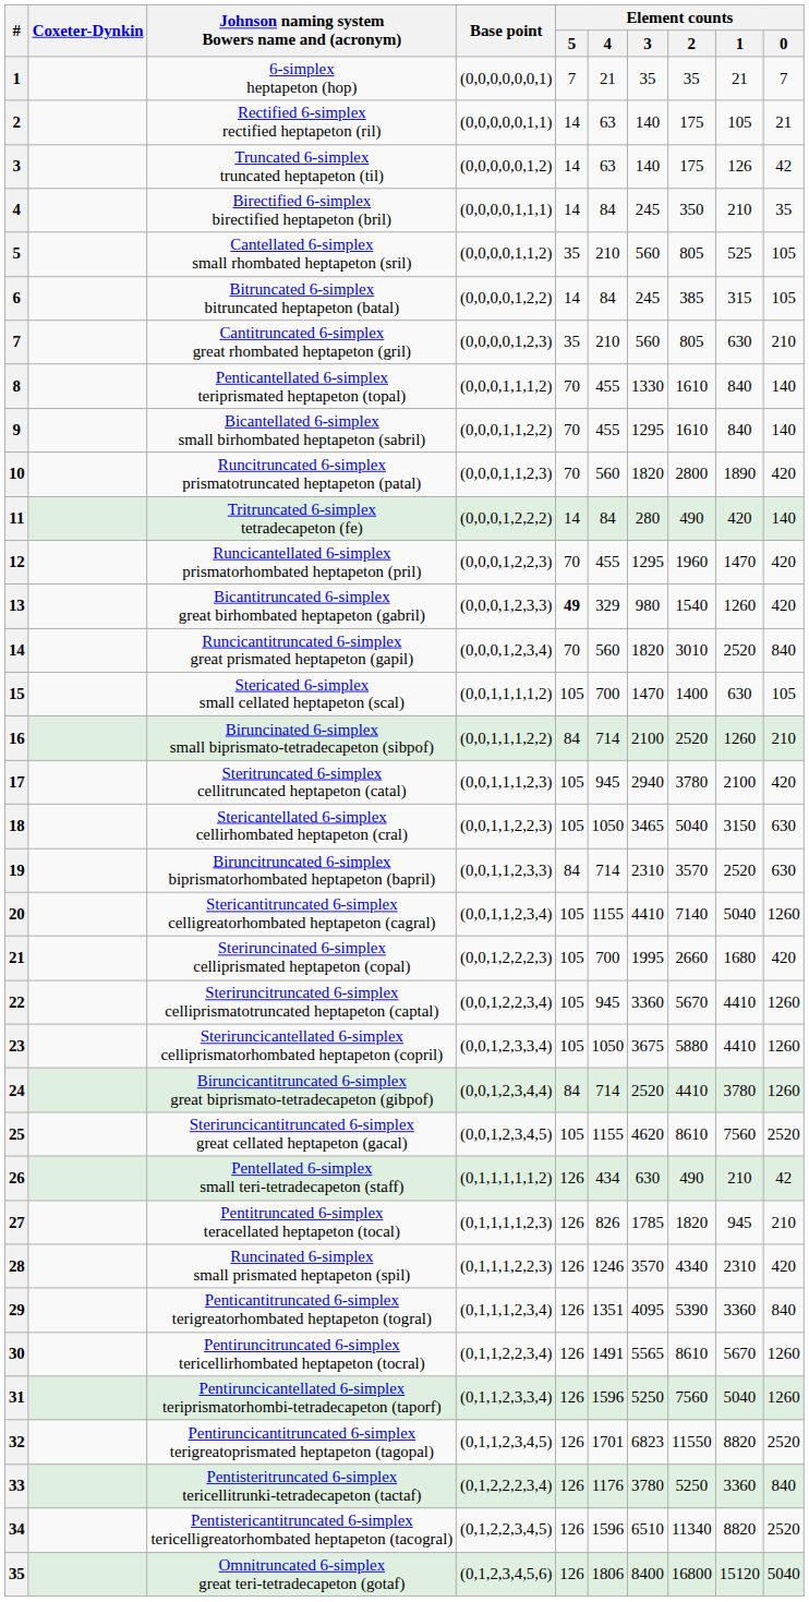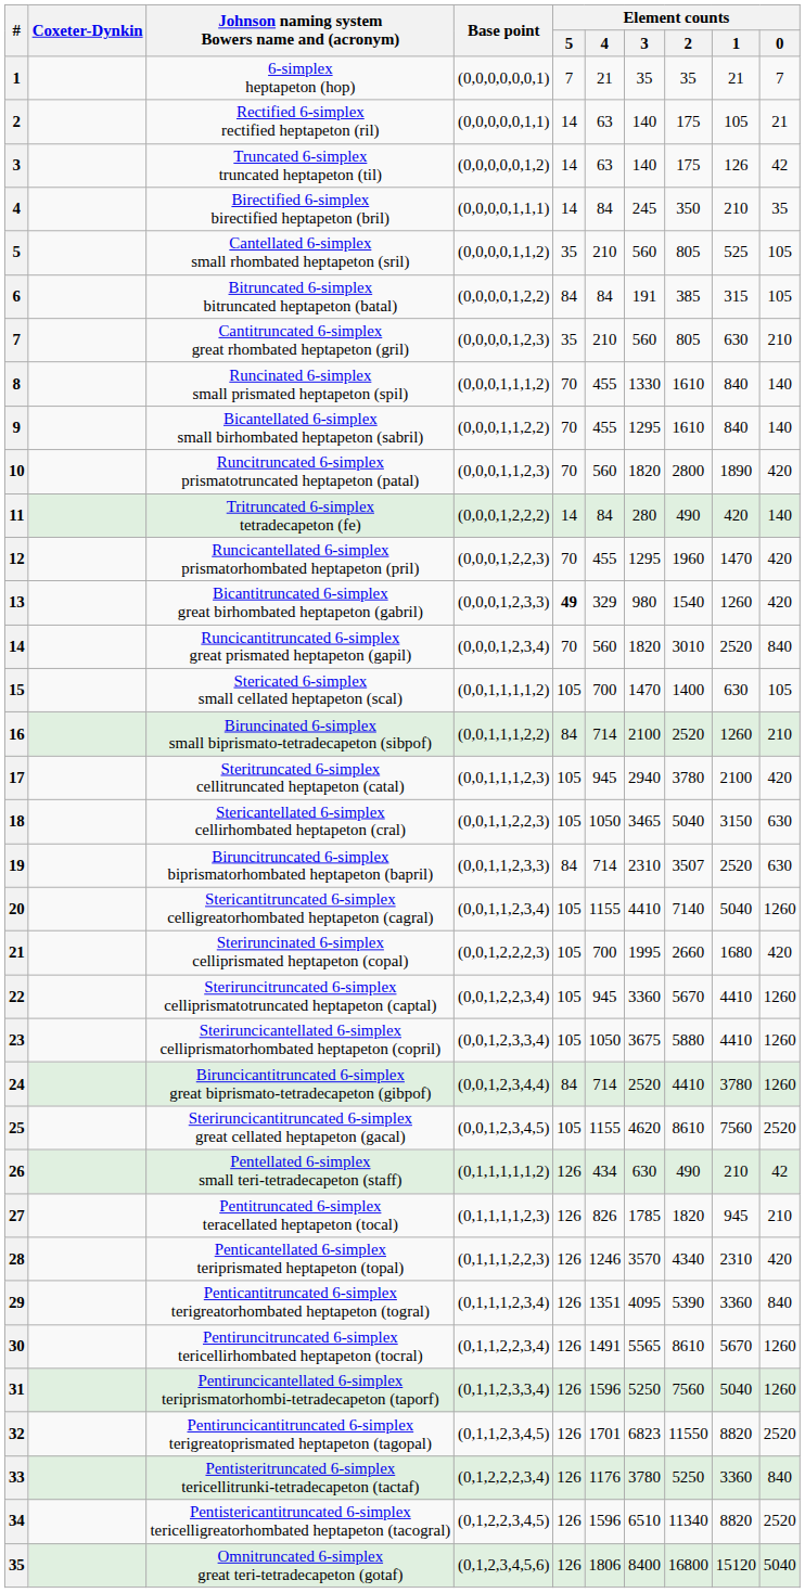6 | Element counts / 5: 14 -> 84
6 | Element counts / 3: 245 -> 191
8 | Johnson naming system Bowers name and (acronym): Penticantellated 6-simplex teriprismated heptapeton (topal) -> Runcinated 6-simplex small prismated heptapeton (spil)
19 | Element counts / 2: 3570 -> 3507
28 | Johnson naming system Bowers name and (acronym): Runcinated 6-simplex small prismated heptapeton (spil) -> Penticantellated 6-simplex teriprismated heptapeton (topal)
